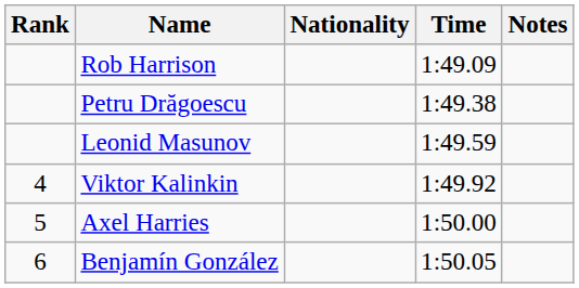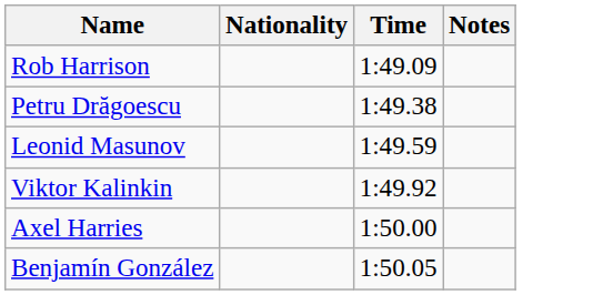- column: Rank | 4 | 5 | 6
